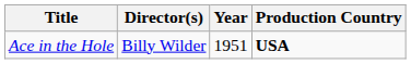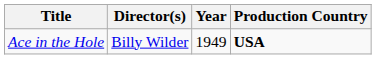Ace in the Hole | Year: 1951 -> 1949
